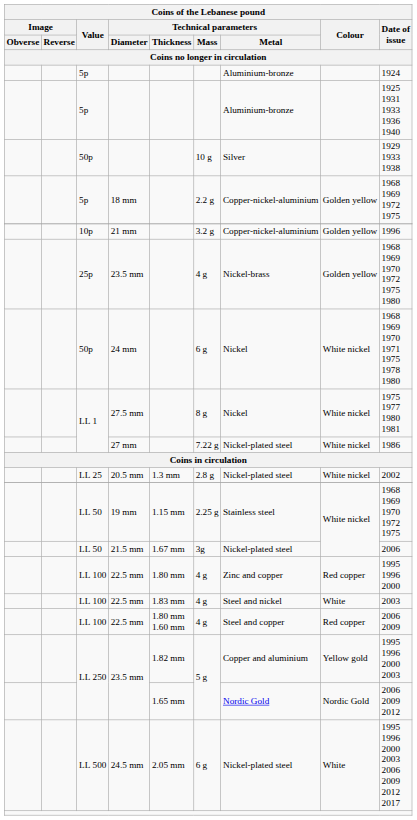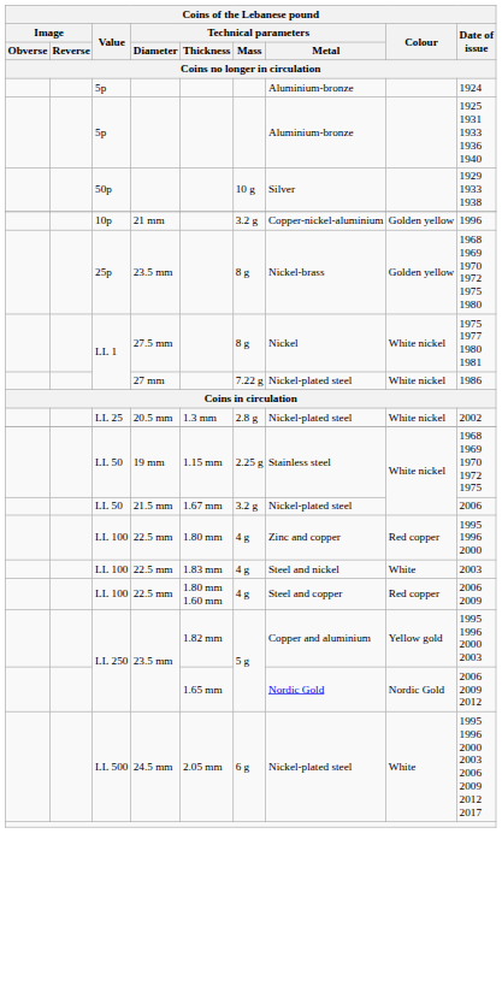- row: 5p | 18 mm | 2.2 g | Copper-nickel-aluminium | Golden yellow | 1968 1969 1972 1975
25p / 23.5 mm | Technical parameters / Mass: 4 g -> 8 g
- row: 50p | 24 mm | 6 g | Nickel | White nickel | 1968 1969 1970 1971 1975 1978 1980
21.5 mm | Technical parameters / Mass: 3g -> 3.2 g
